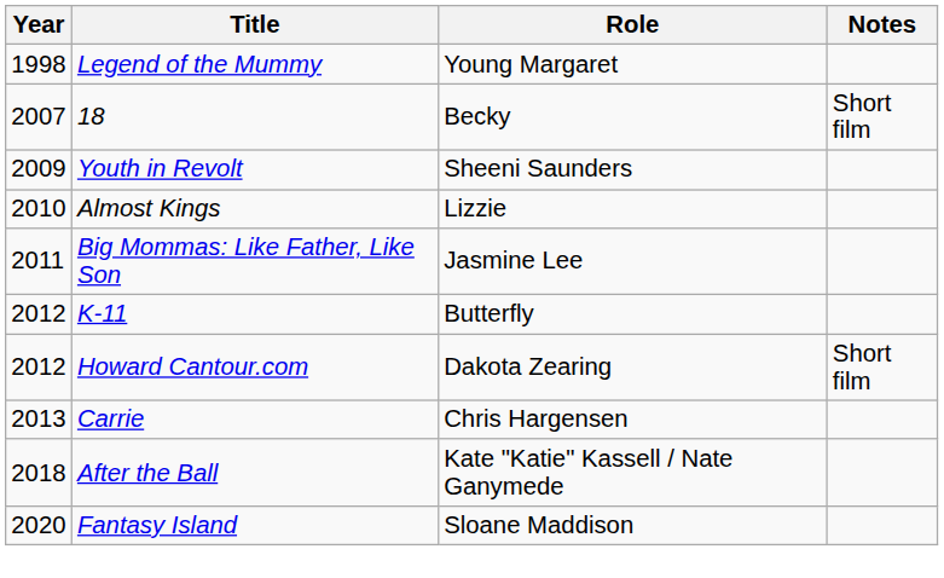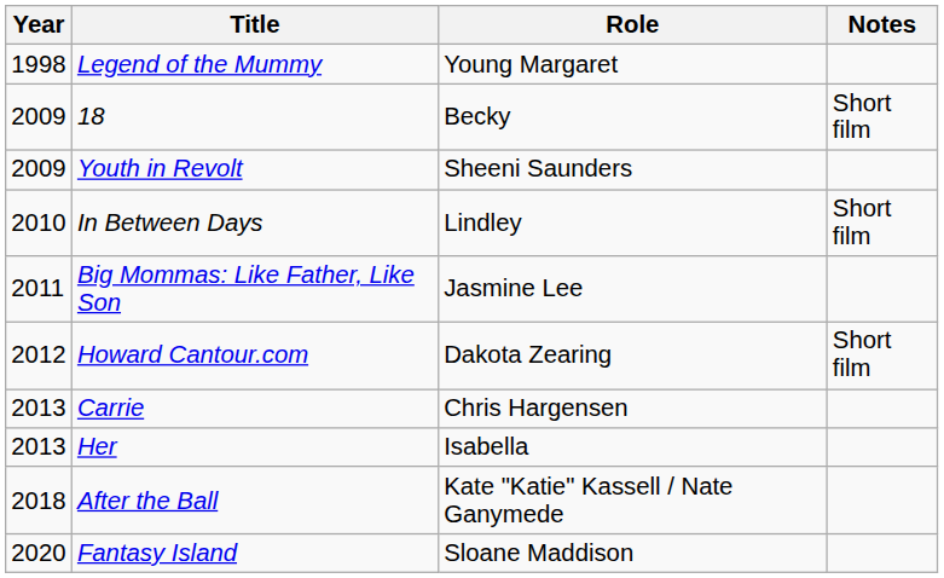18 | Year: 2007 -> 2009
+ row: 2010 | In Between Days | Lindley | Short film
- row: 2010 | Almost Kings | Lizzie
- row: 2012 | K-11 | Butterfly
+ row: 2013 | Her | Isabella
